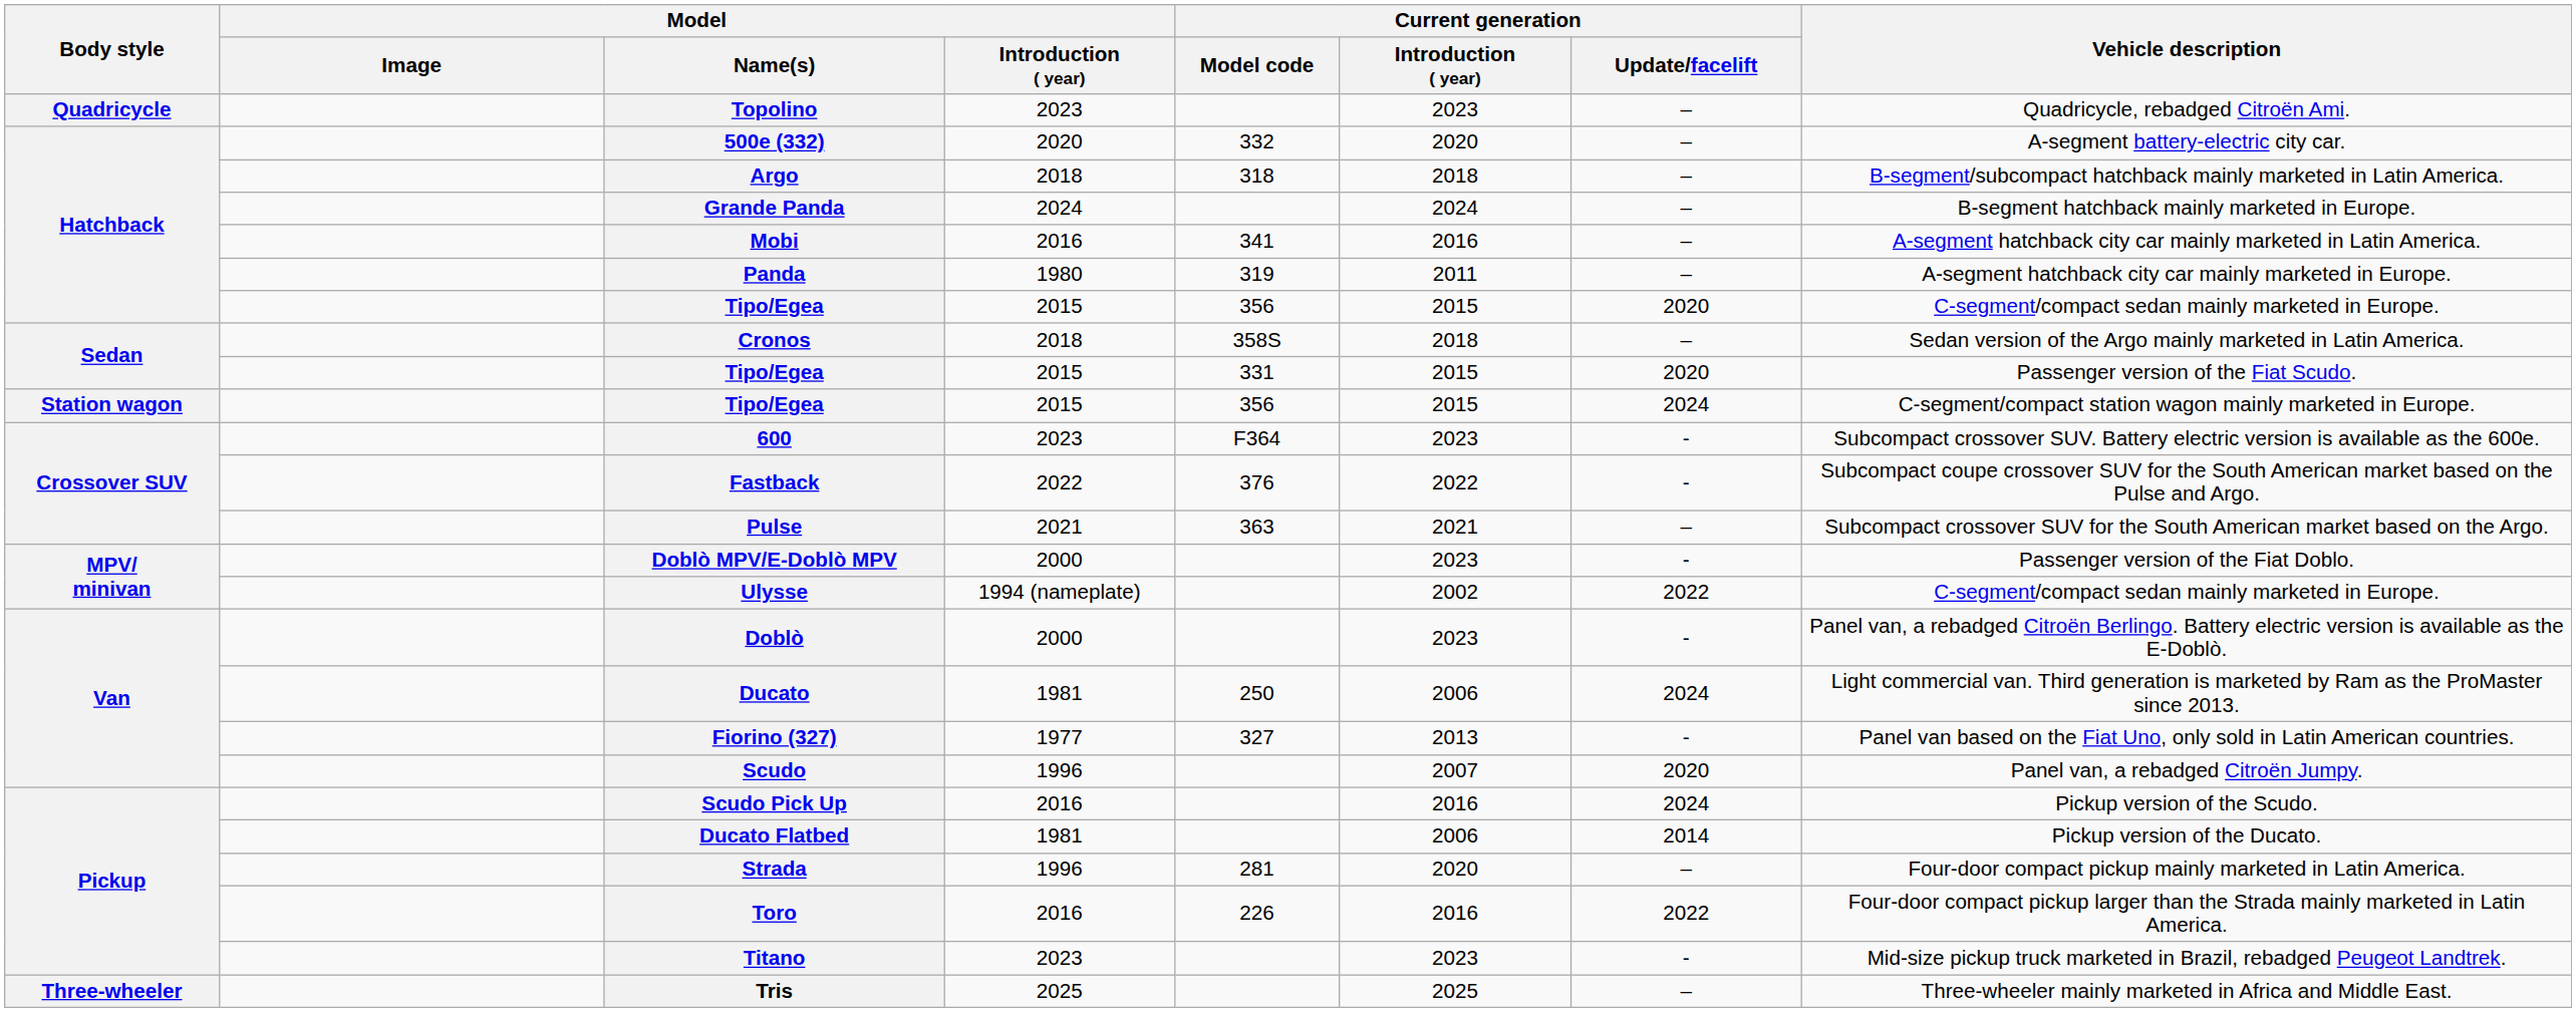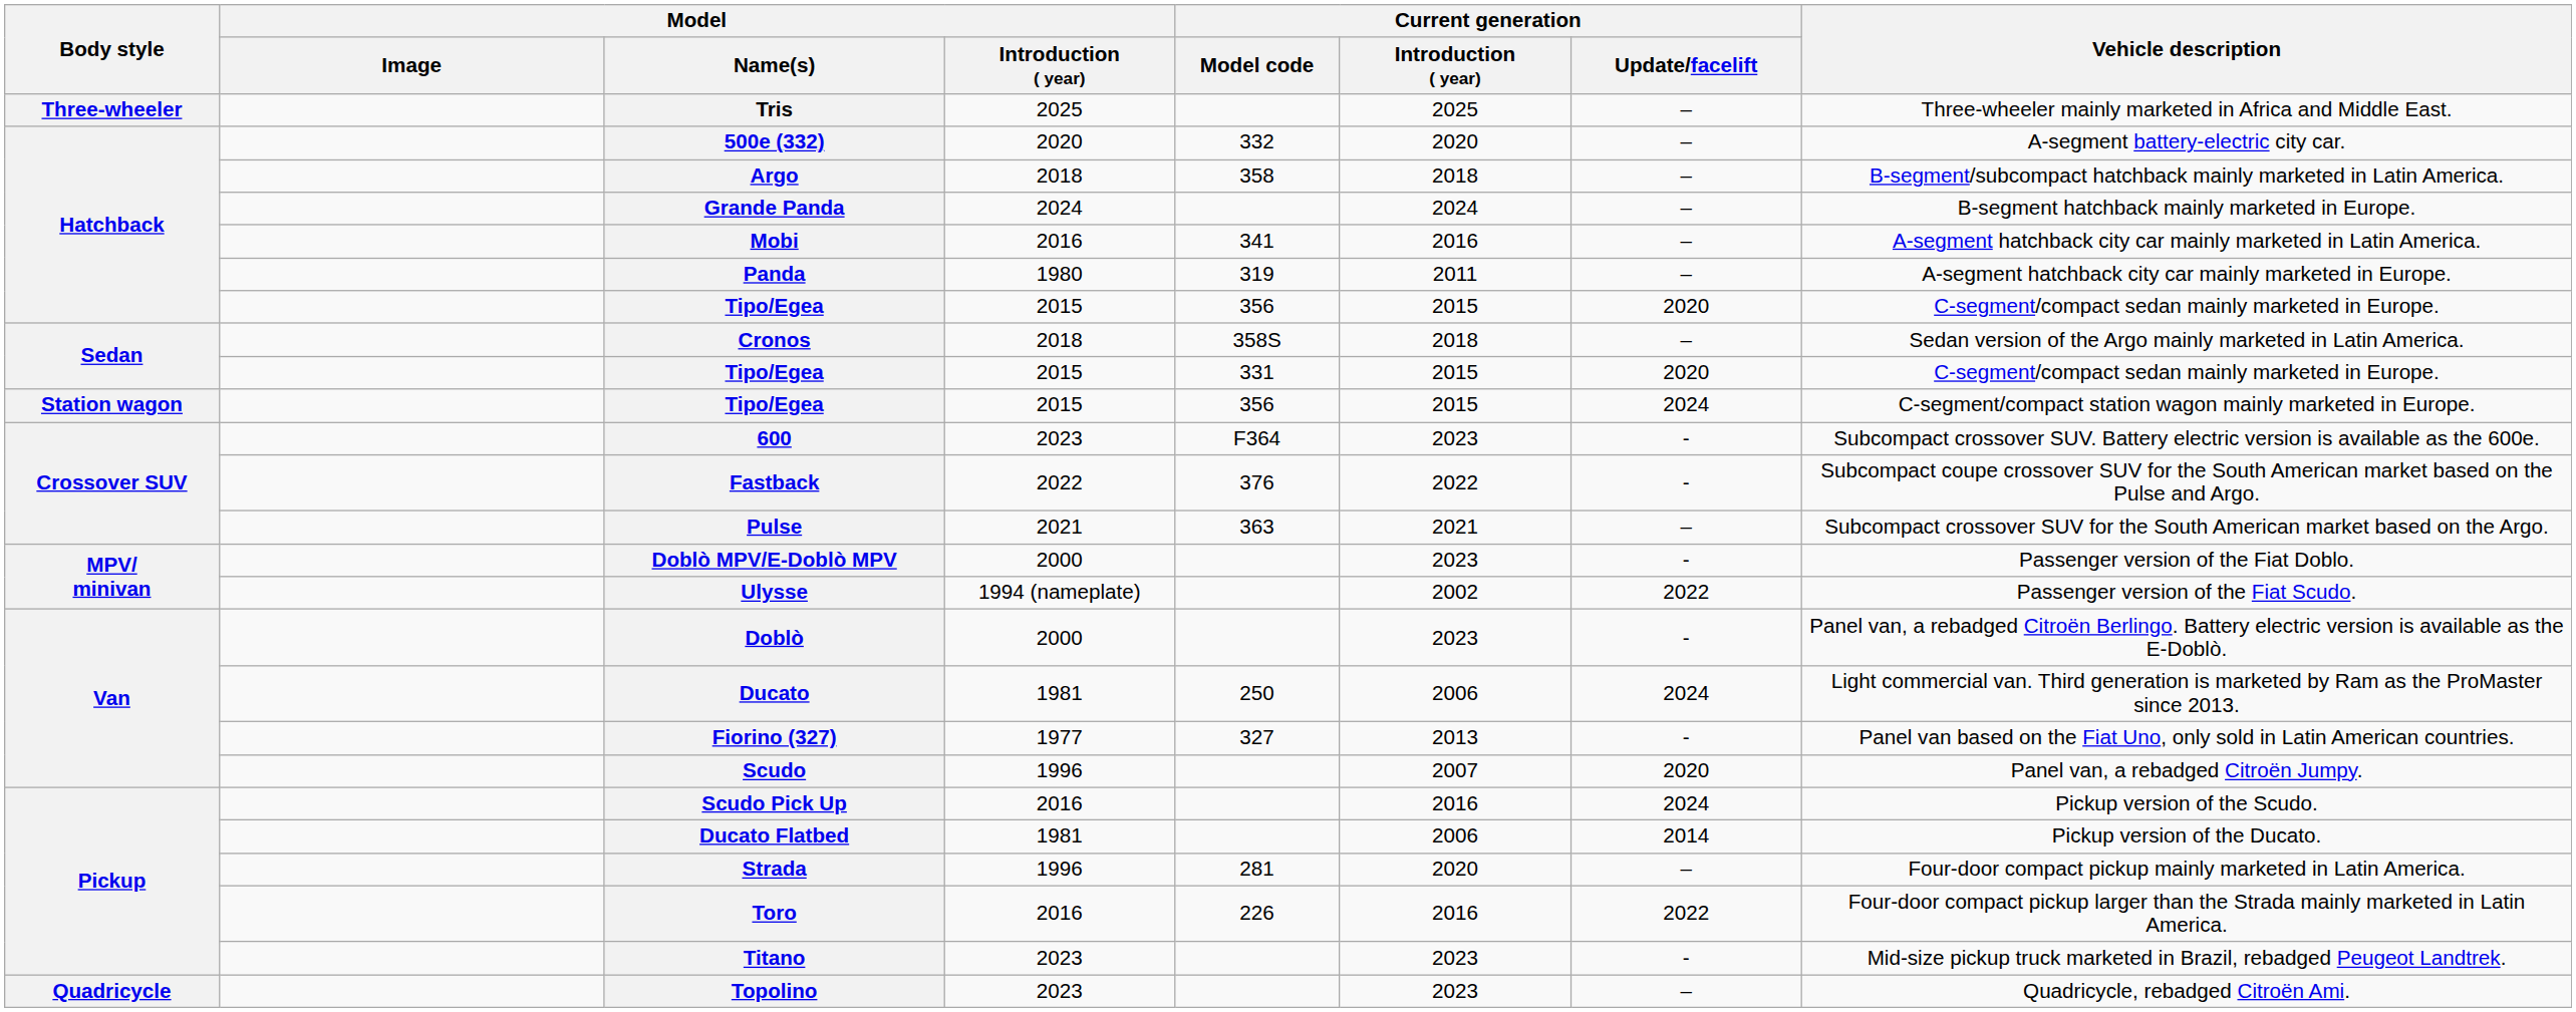rows swapped: Topolino <-> Tris
Argo | Current generation / Model code: 318 -> 358
Sedan / Tipo/Egea | Vehicle description: Passenger version of the Fiat Scudo. -> C-segment/compact sedan mainly marketed in Europe.
Ulysse | Vehicle description: C-segment/compact sedan mainly marketed in Europe. -> Passenger version of the Fiat Scudo.
